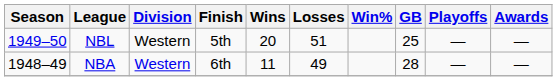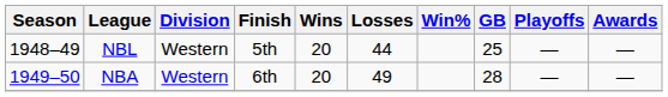NBL | Season: 1949–50 -> 1948–49
NBL | Losses: 51 -> 44
NBA | Season: 1948–49 -> 1949–50
NBA | Wins: 11 -> 20
